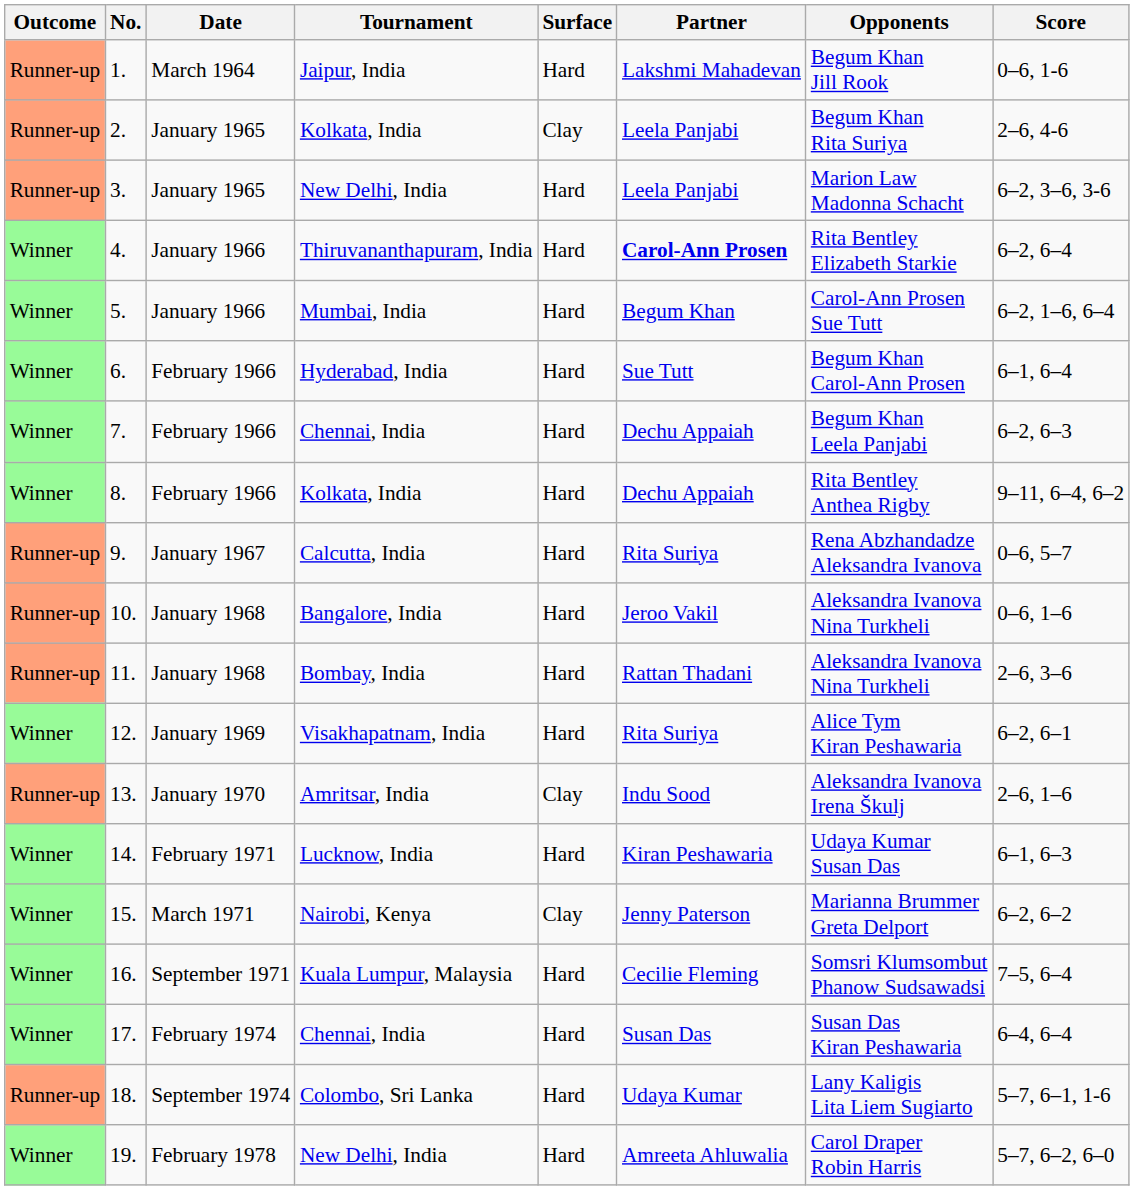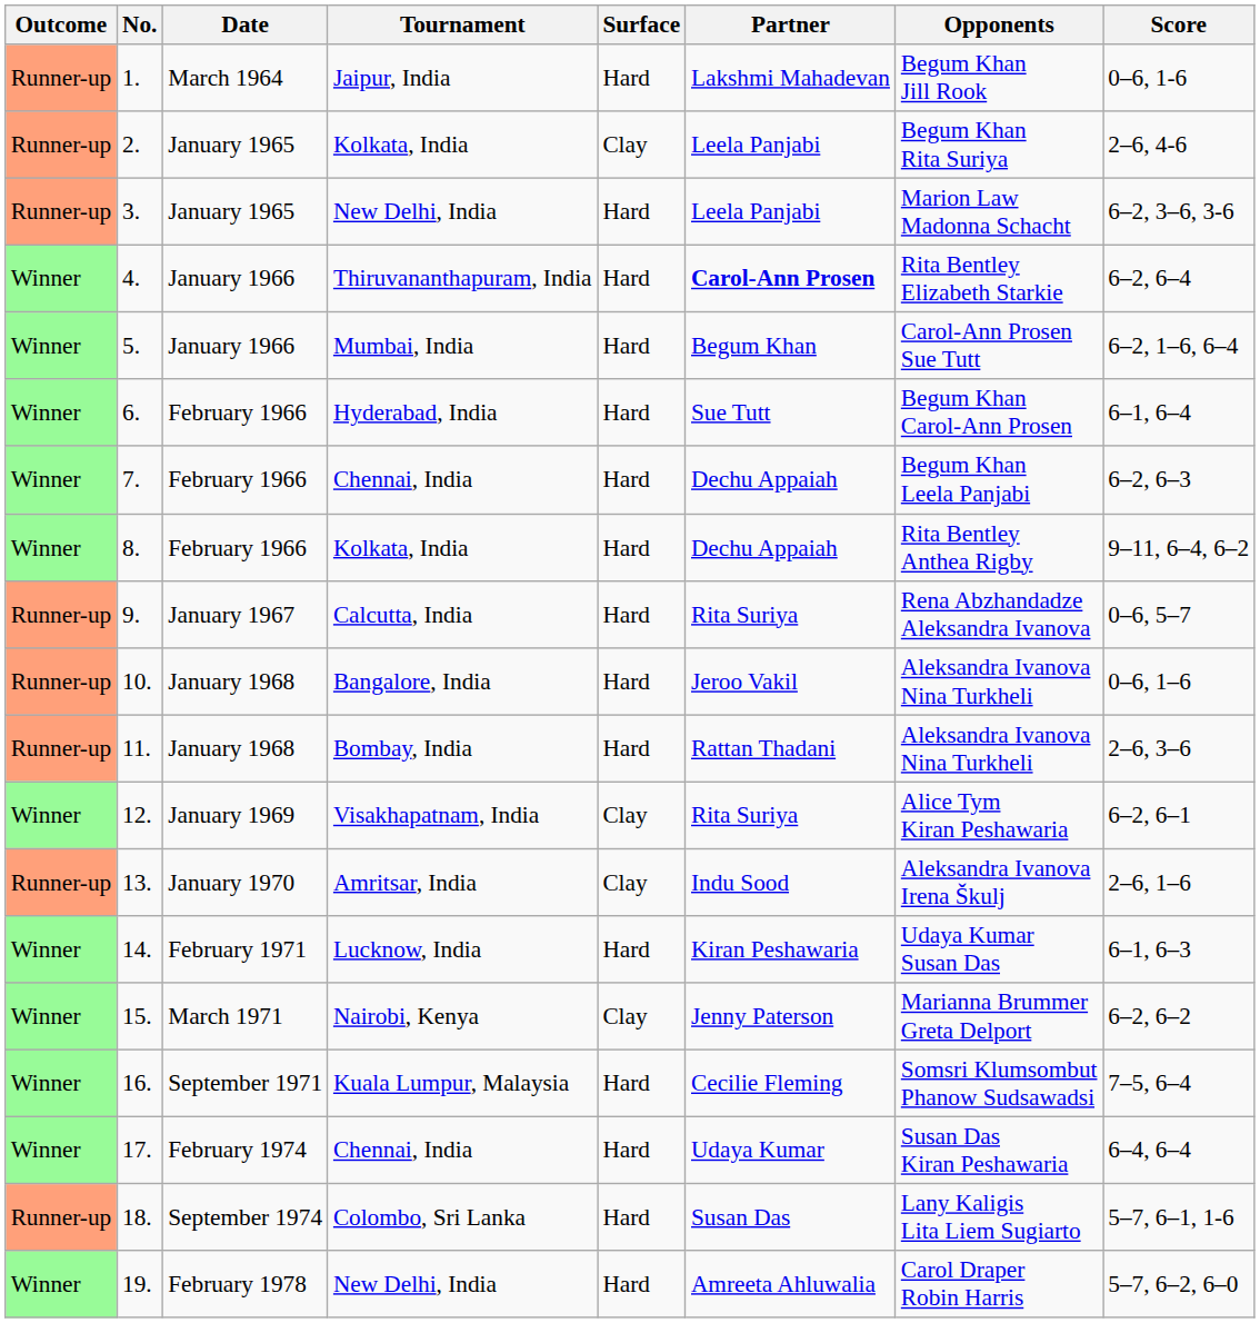12. | Surface: Hard -> Clay
17. | Partner: Susan Das -> Udaya Kumar
18. | Partner: Udaya Kumar -> Susan Das
